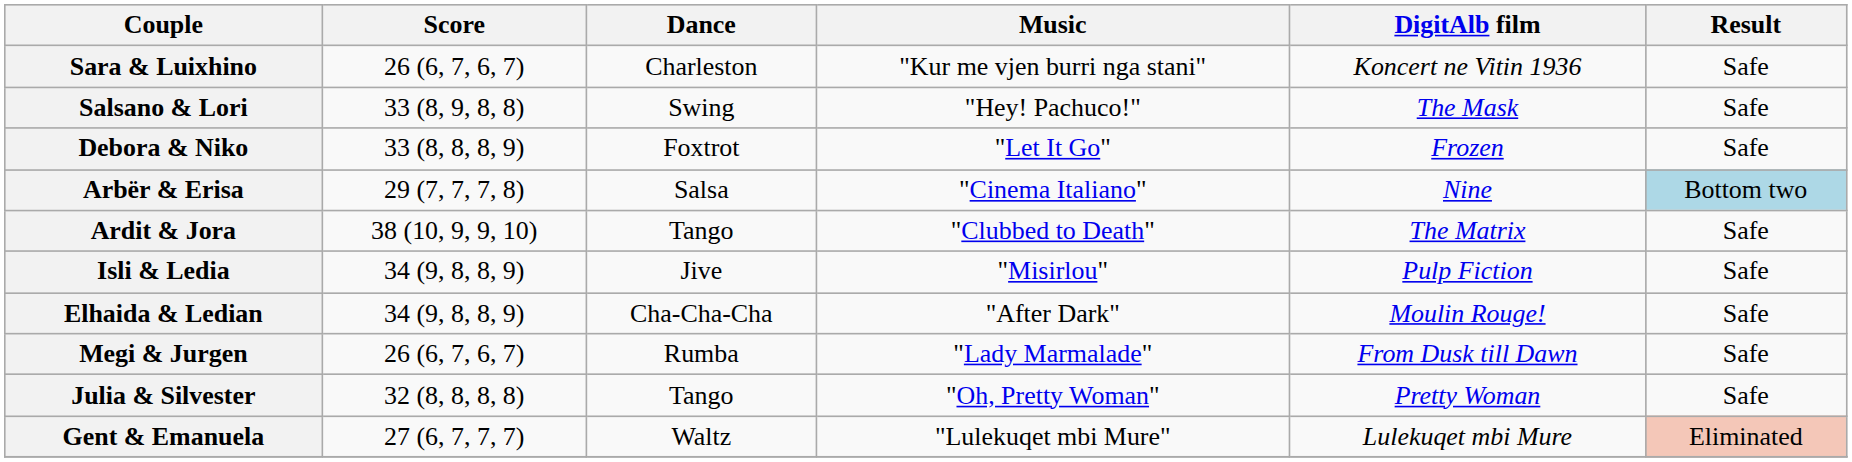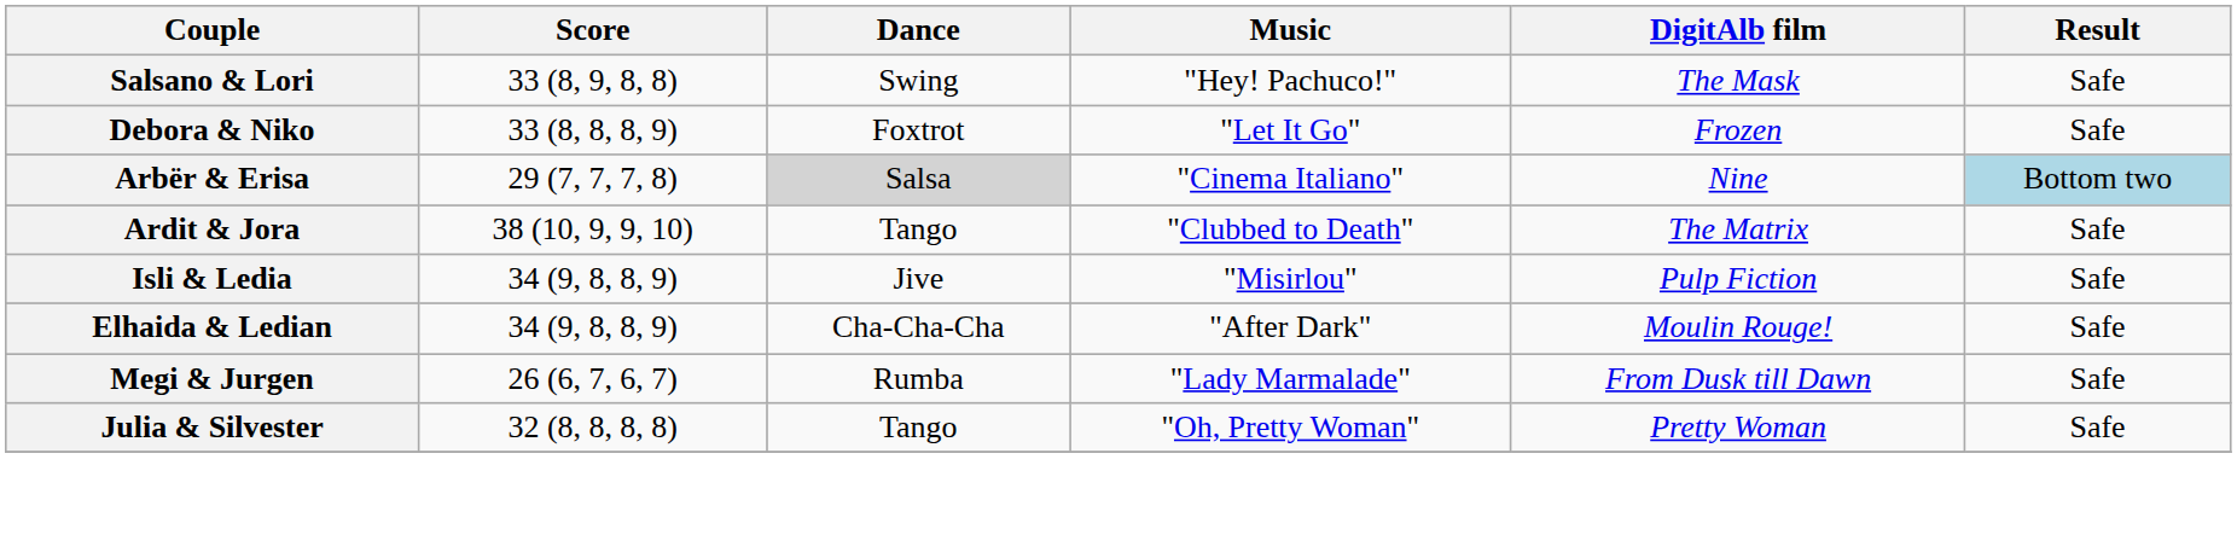- row: Sara & Luixhino | 26 (6, 7, 6, 7) | Charleston | "Kur me vjen burri nga stani" | Koncert ne Vitin 1936 | Safe
Arbër & Erisa | Dance: no background -> lightgrey background
- row: Gent & Emanuela | 27 (6, 7, 7, 7) | Waltz | "Lulekuqet mbi Mure" | Lulekuqet mbi Mure | Eliminated
